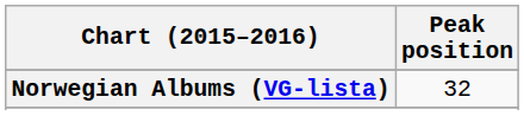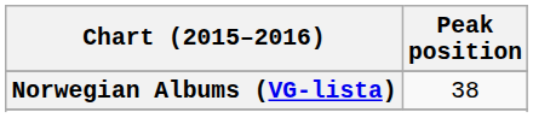Norwegian Albums (VG-lista) | Peak position: 32 -> 38
